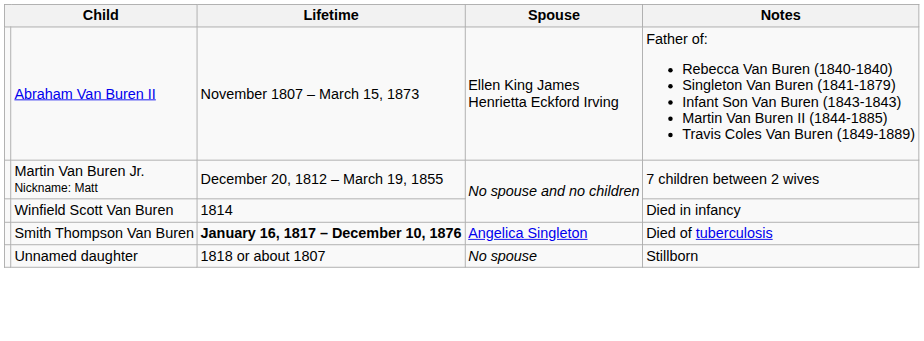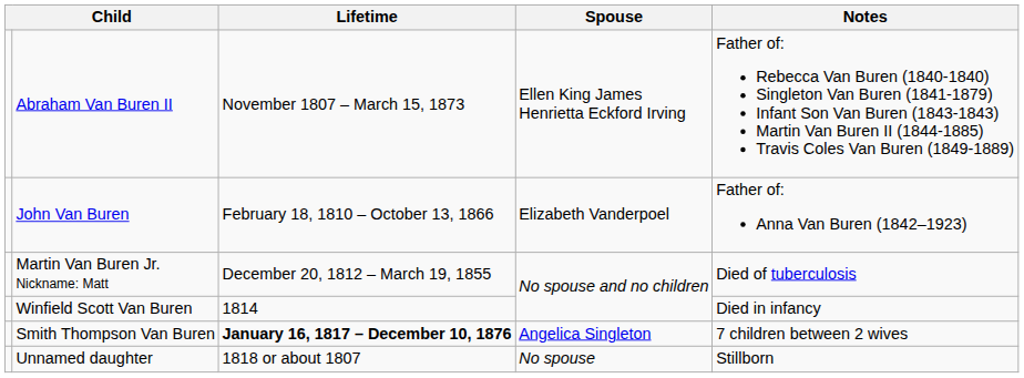+ row: John Van Buren | February 18, 1810 – October 13, 1866 | Elizabeth Vanderpoel | Father of: Anna Van Buren (1842–1923)
Martin Van Buren Jr. Nickname: Matt | Notes: 7 children between 2 wives -> Died of tuberculosis
Smith Thompson Van Buren | Notes: Died of tuberculosis -> 7 children between 2 wives
